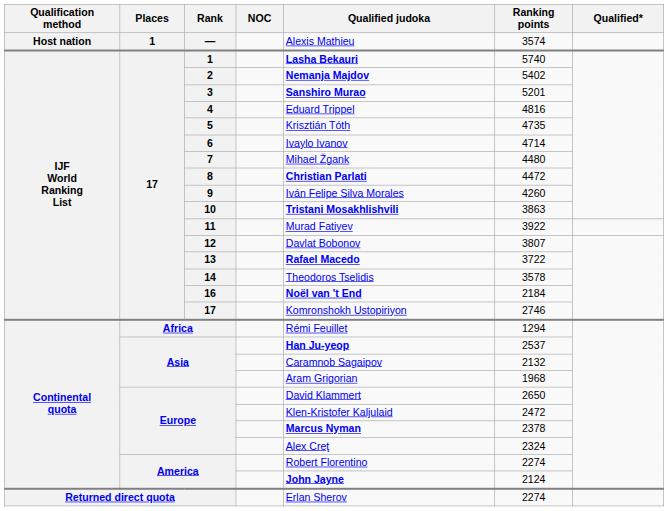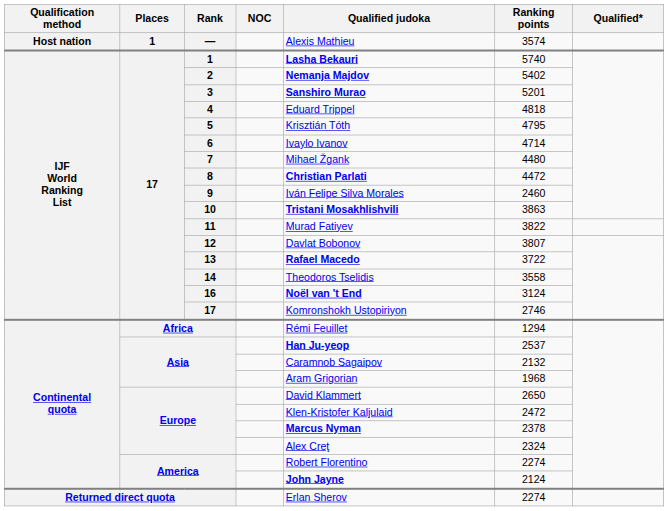4 | Ranking points: 4816 -> 4818
5 | Ranking points: 4735 -> 4795
9 | Ranking points: 4260 -> 2460
11 | Ranking points: 3922 -> 3822
14 | Ranking points: 3578 -> 3558
16 | Ranking points: 2184 -> 3124
